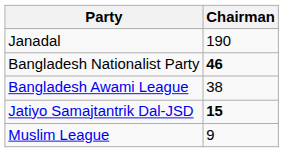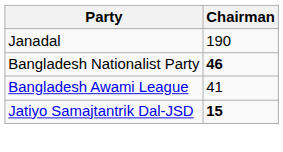Bangladesh Awami League | Chairman: 38 -> 41
- row: Muslim League | 9
